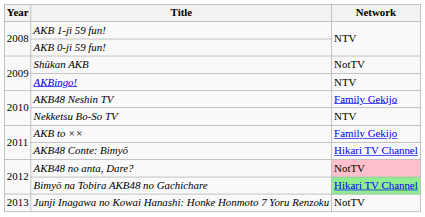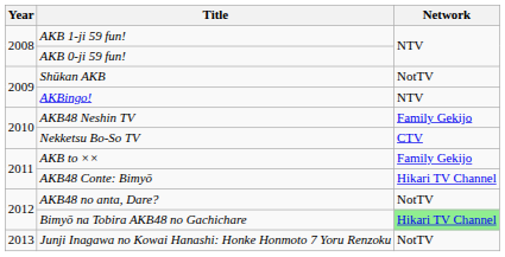Nekketsu Bo-So TV | Network: NTV -> CTV
AKB48 no anta, Dare? | Network: pink background -> no background
